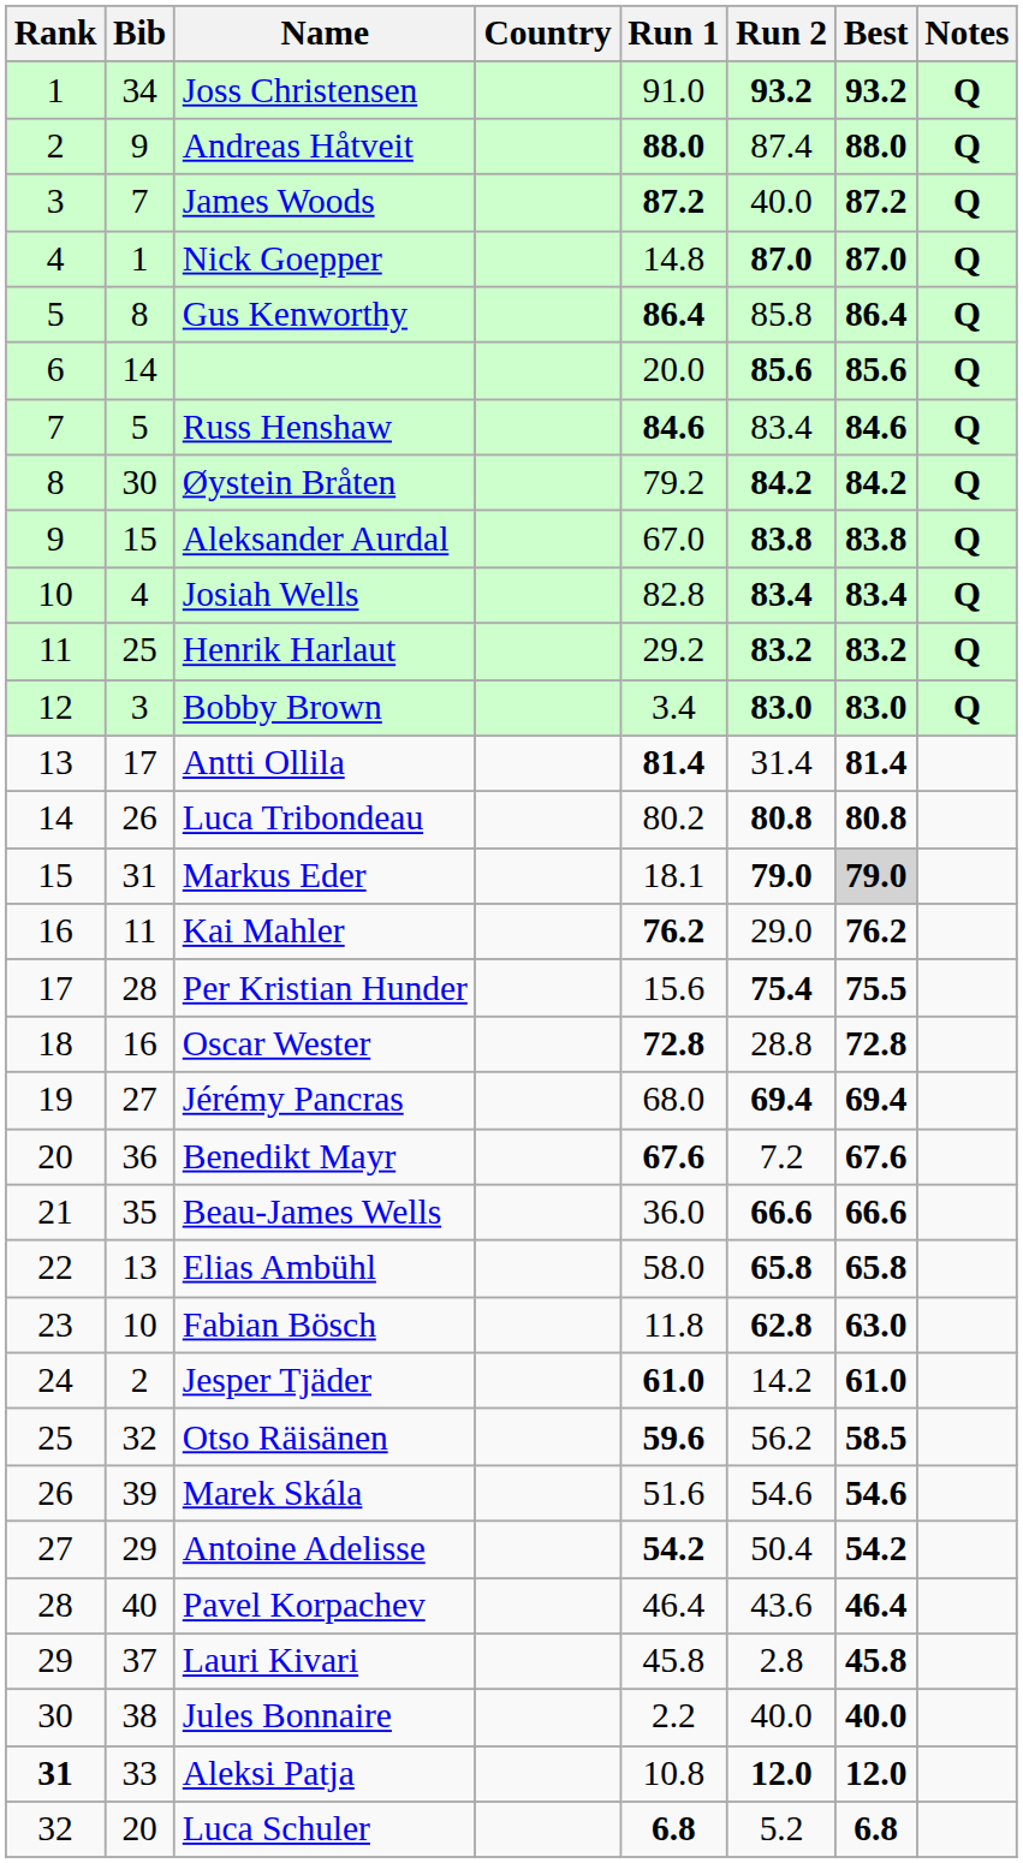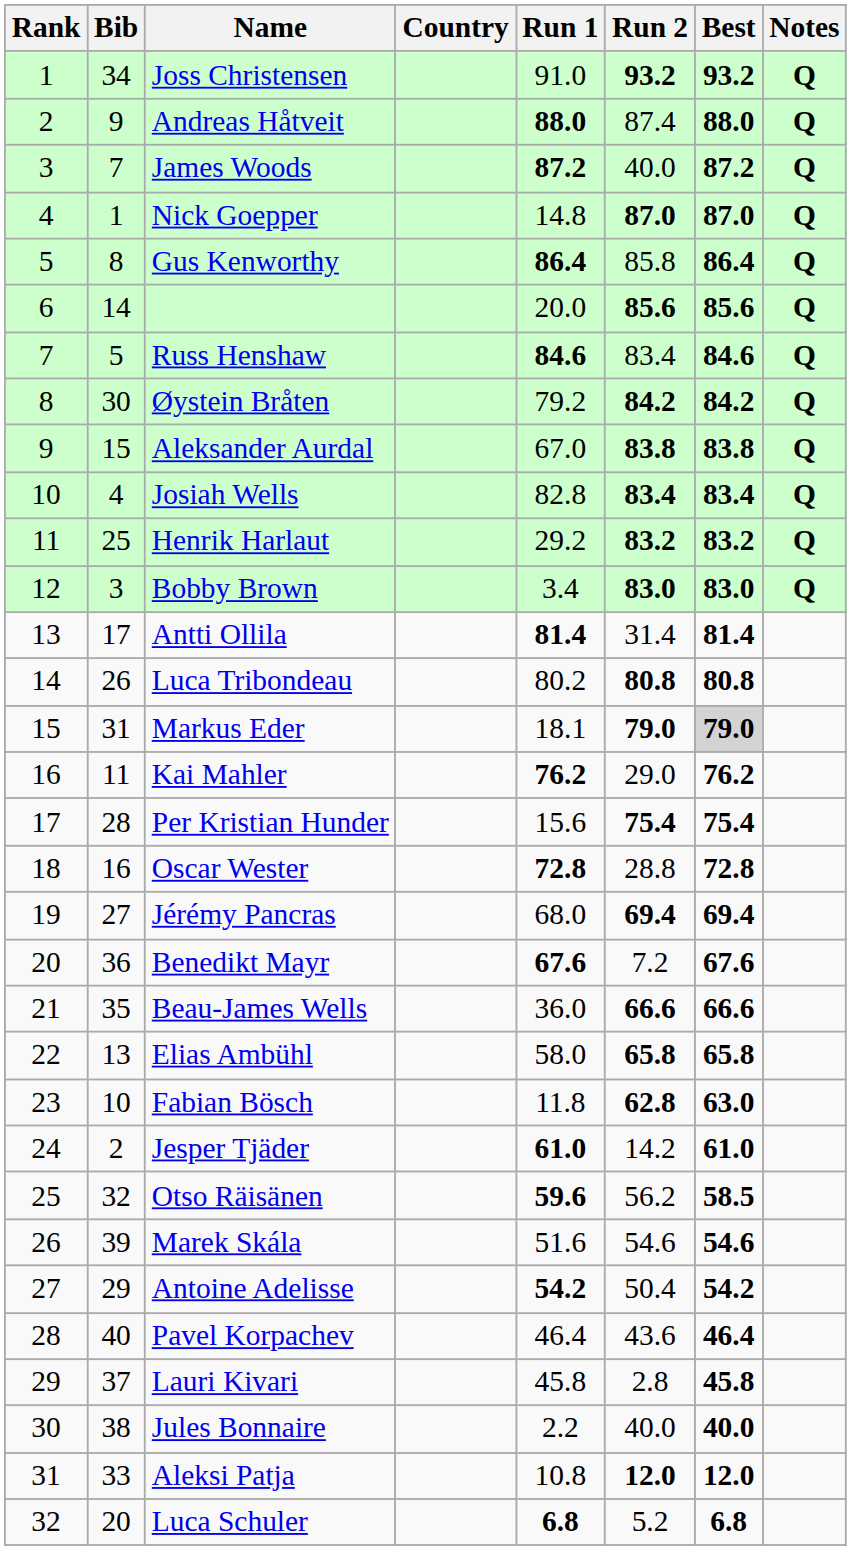Per Kristian Hunder | Best: 75.5 -> 75.4
Aleksi Patja | Rank: bold -> normal
